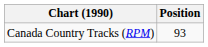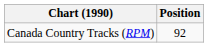Canada Country Tracks (RPM) | Position: 93 -> 92
